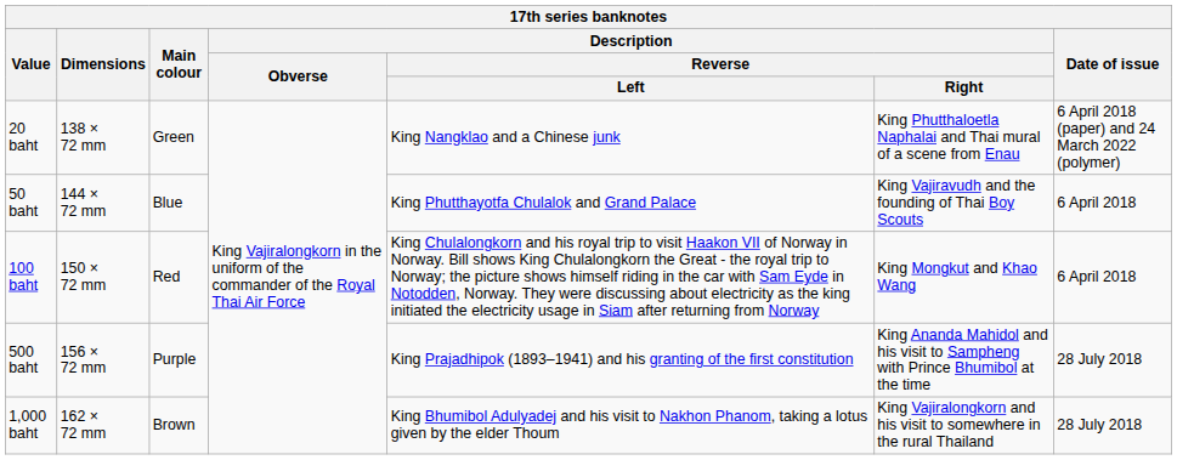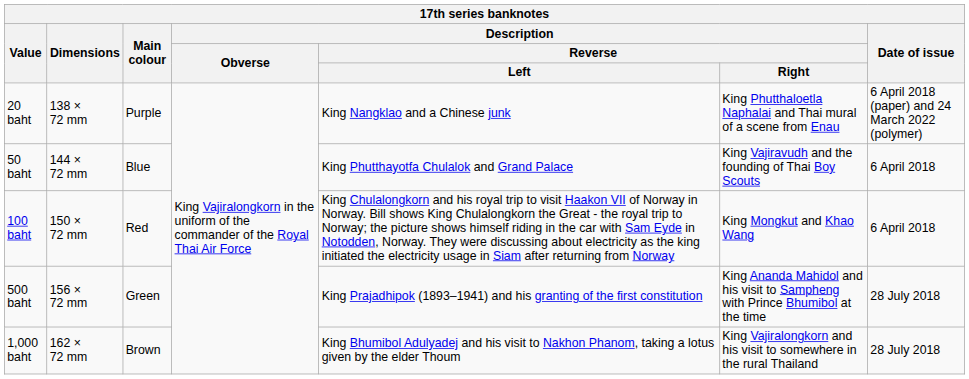20 baht | Main colour: Green -> Purple
500 baht | Main colour: Purple -> Green
